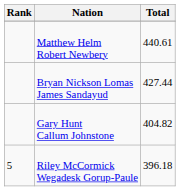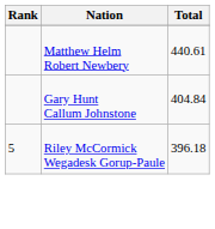- row: Bryan Nickson Lomas James Sandayud | 427.44
Gary Hunt Callum Johnstone | Total: 404.82 -> 404.84
